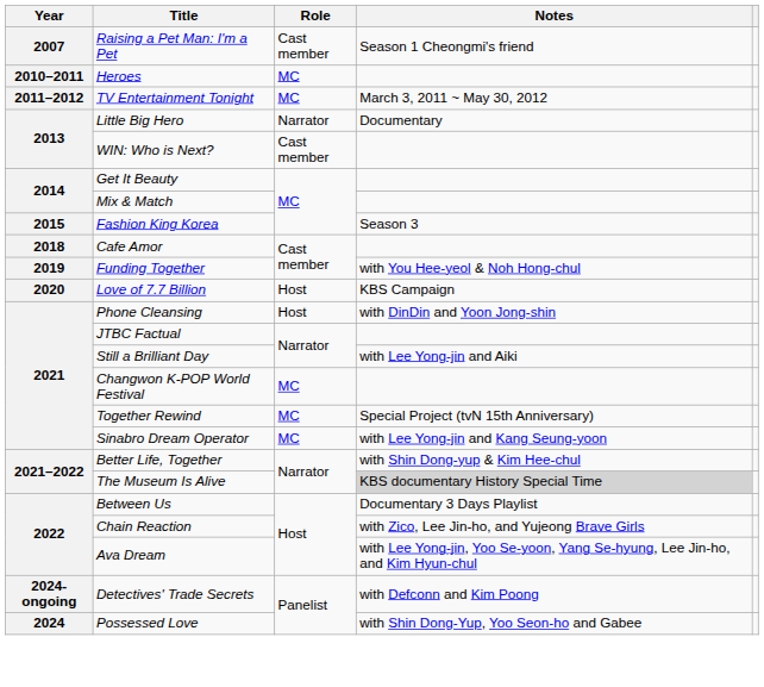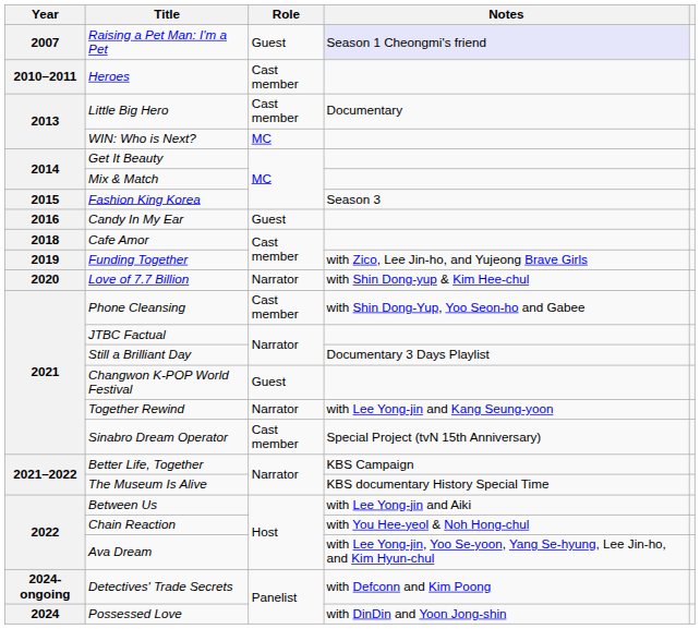Raising a Pet Man: I'm a Pet | Role: Cast member -> Guest
Raising a Pet Man: I'm a Pet | Notes: no background -> lavender background
Heroes | Role: MC -> Cast member
- row: 2011–2012 | TV Entertainment Tonight | MC | March 3, 2011 ~ May 30, 2012
Little Big Hero | Role: Narrator -> Cast member
WIN: Who is Next? | Role: Cast member -> MC
+ row: 2016 | Candy In My Ear | Guest
Funding Together | Notes: with You Hee-yeol & Noh Hong-chul -> with Zico, Lee Jin-ho, and Yujeong Brave Girls
Love of 7.7 Billion | Role: Host -> Narrator
Love of 7.7 Billion | Notes: KBS Campaign -> with Shin Dong-yup & Kim Hee-chul
Phone Cleansing | Role: Host -> Cast member
Phone Cleansing | Notes: with DinDin and Yoon Jong-shin -> with Shin Dong-Yup, Yoo Seon-ho and Gabee
Still a Brilliant Day | Notes: with Lee Yong-jin and Aiki -> Documentary 3 Days Playlist
Changwon K-POP World Festival | Role: MC -> Guest
Together Rewind | Role: MC -> Narrator
Together Rewind | Notes: Special Project (tvN 15th Anniversary) -> with Lee Yong-jin and Kang Seung-yoon
Sinabro Dream Operator | Role: MC -> Cast member
Sinabro Dream Operator | Notes: with Lee Yong-jin and Kang Seung-yoon -> Special Project (tvN 15th Anniversary)
Better Life, Together | Notes: with Shin Dong-yup & Kim Hee-chul -> KBS Campaign
The Museum Is Alive | Notes: lightgrey background -> no background
Between Us | Notes: Documentary 3 Days Playlist -> with Lee Yong-jin and Aiki
Chain Reaction | Notes: with Zico, Lee Jin-ho, and Yujeong Brave Girls -> with You Hee-yeol & Noh Hong-chul
Possessed Love | Notes: with Shin Dong-Yup, Yoo Seon-ho and Gabee -> with DinDin and Yoon Jong-shin
